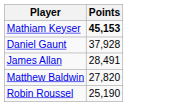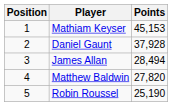+ column: Position | 1 | 2 | 3 | 4 | 5
Mathiam Keyser | Points: bold -> normal
James Allan | Points: 28,491 -> 28,494
